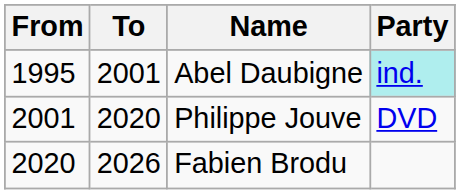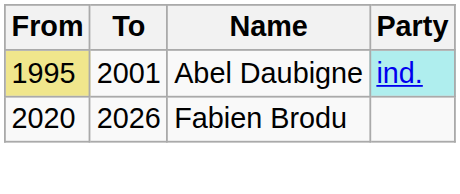Abel Daubigne | From: no background -> khaki background
- row: 2001 | 2020 | Philippe Jouve | DVD
